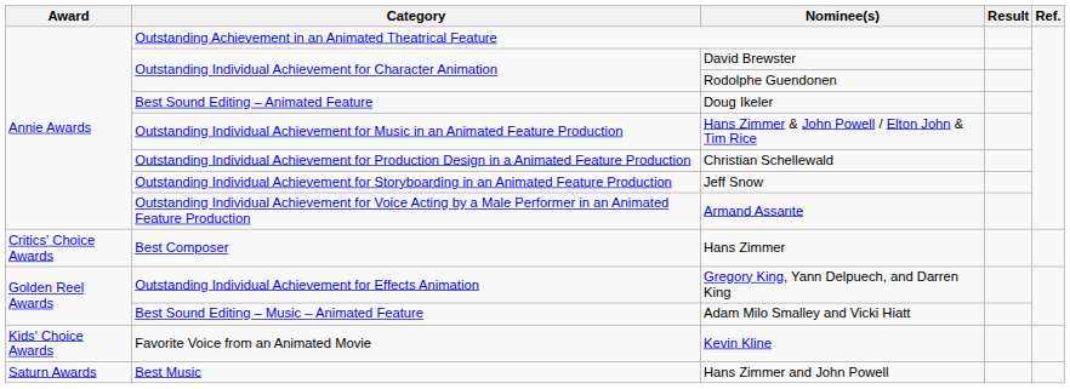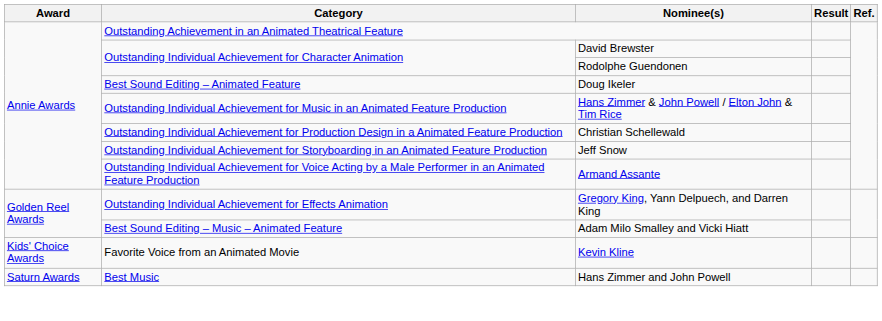- row: Critics' Choice Awards | Best Composer | Hans Zimmer
